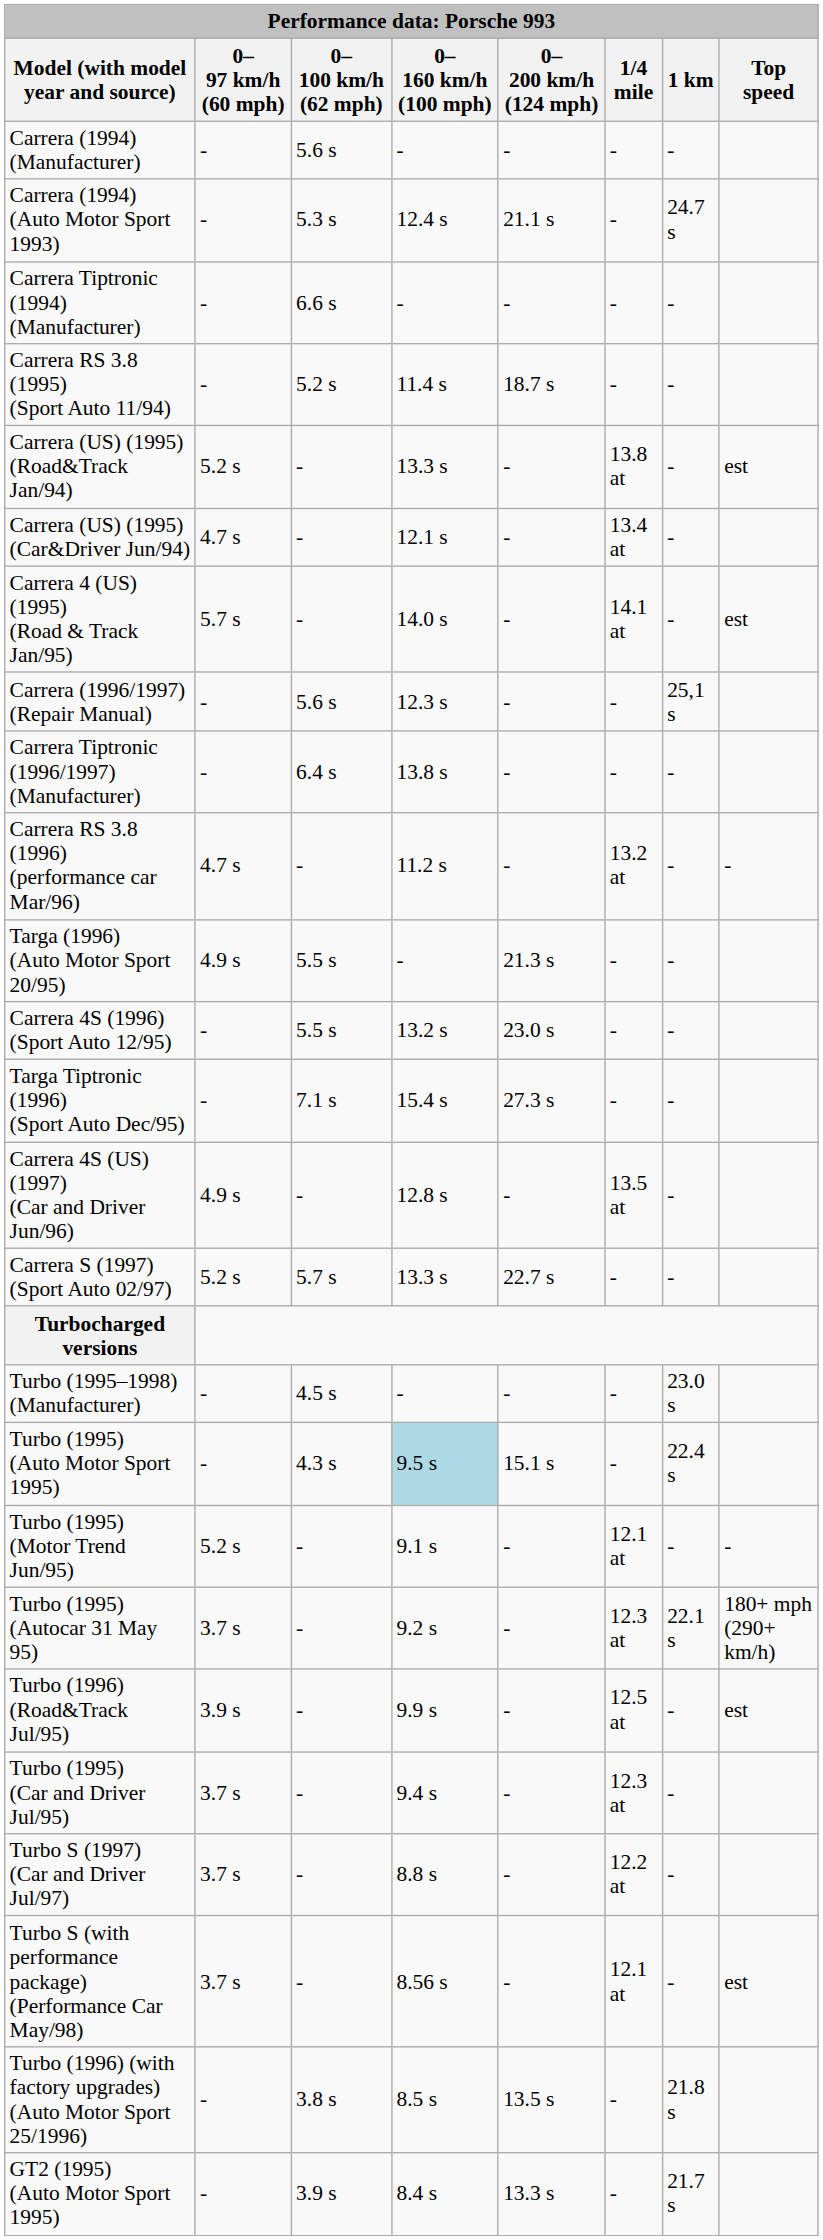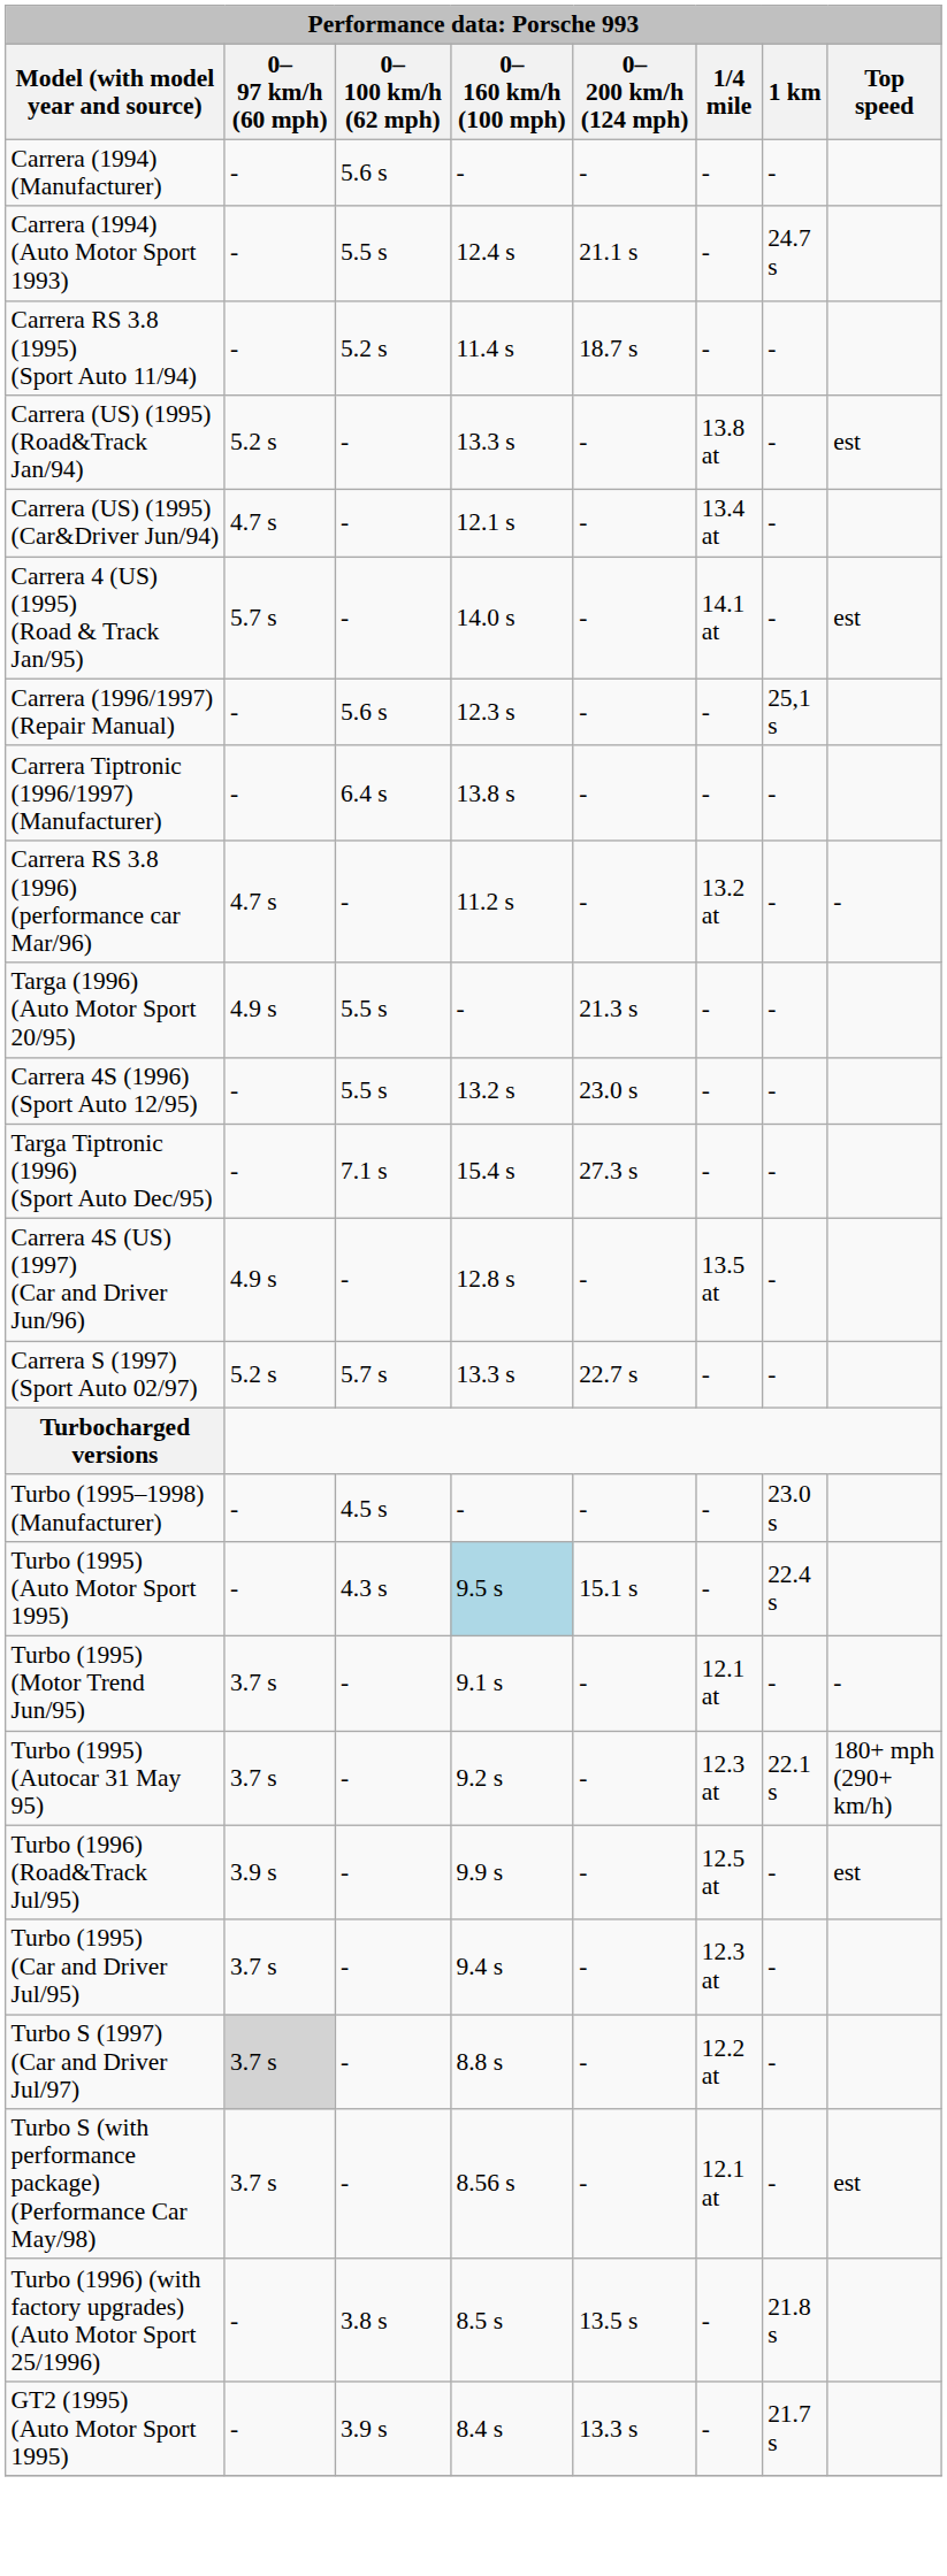Carrera (1994) (Auto Motor Sport 1993) | 0–100 km/h (62 mph): 5.3 s -> 5.5 s
- row: Carrera Tiptronic (1994) (Manufacturer) | - | 6.6 s | - | - | - | -
Turbo (1995) (Motor Trend Jun/95) | 0–97 km/h (60 mph): 5.2 s -> 3.7 s
Turbo S (1997) (Car and Driver Jul/97) | 0–97 km/h (60 mph): no background -> lightgrey background
